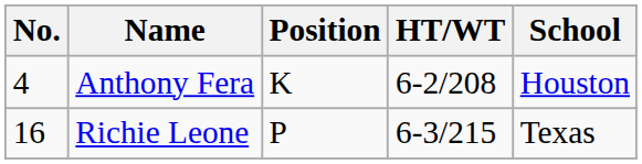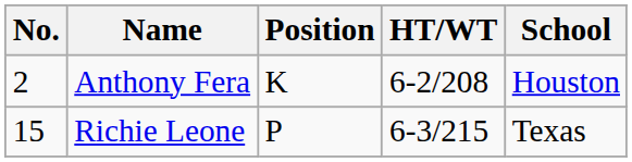Anthony Fera | No.: 4 -> 2
Richie Leone | No.: 16 -> 15
